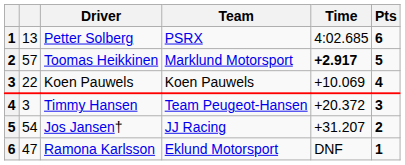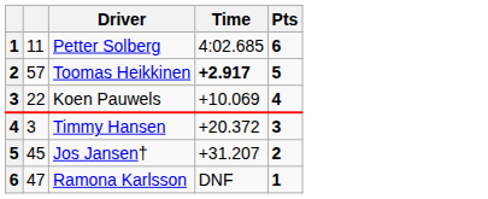- column: Team | PSRX | Marklund Motorsport | Koen Pauwels | Team Peugeot-Hansen | JJ Racing | Eklund Motorsport
Petter Solberg | column 2: 13 -> 11
Jos Jansen† | column 2: 54 -> 45
